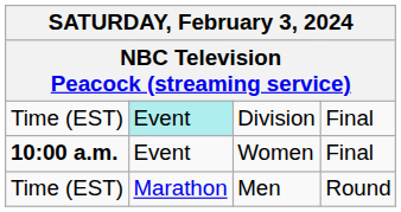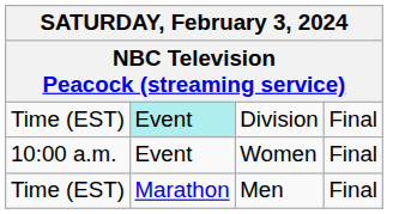Women | column 1: bold -> normal
Men | column 4: Round -> Final
